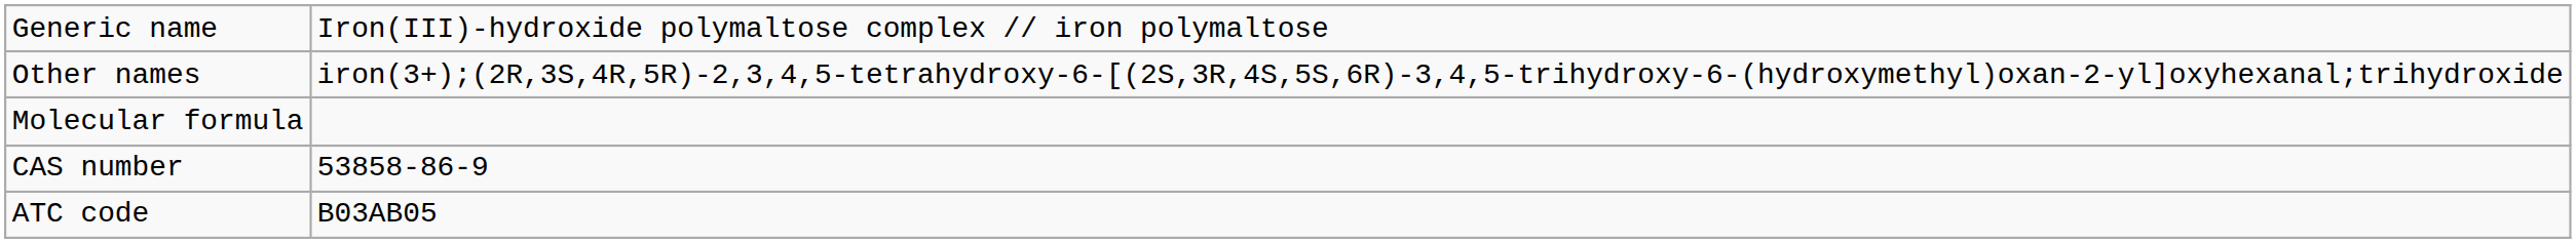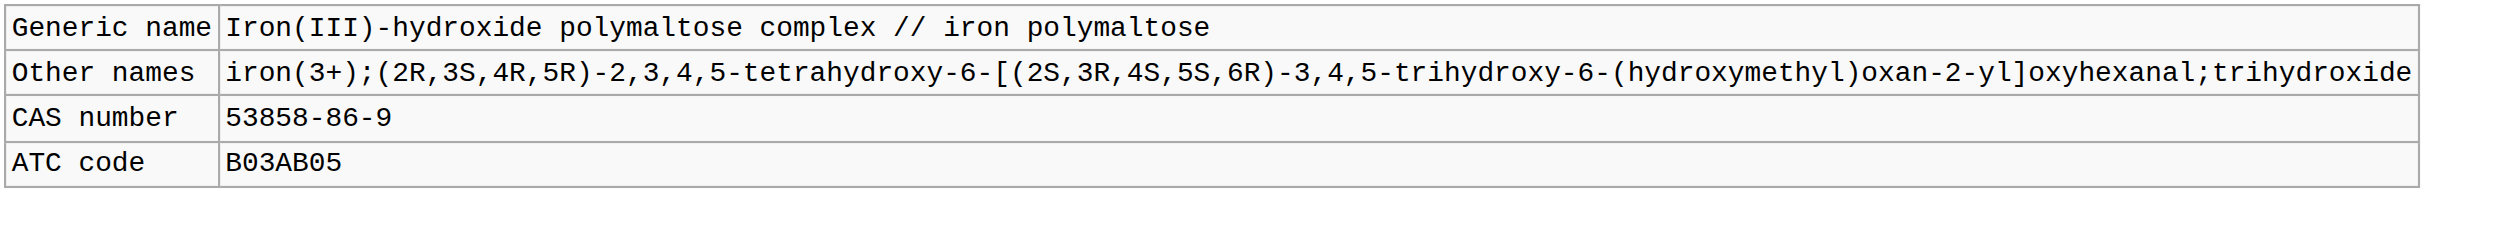- row: Molecular formula
